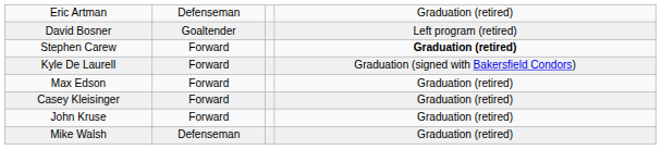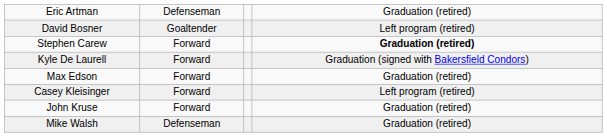Casey Kleisinger | column 4: Graduation (retired) -> Left program (retired)
